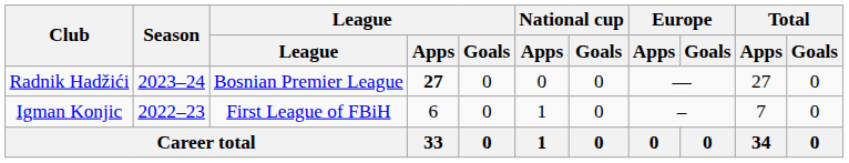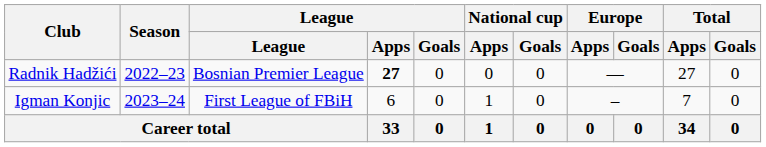Radnik Hadžići | Season: 2023–24 -> 2022–23
Igman Konjic | Season: 2022–23 -> 2023–24
